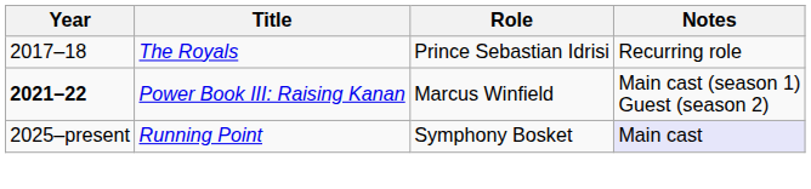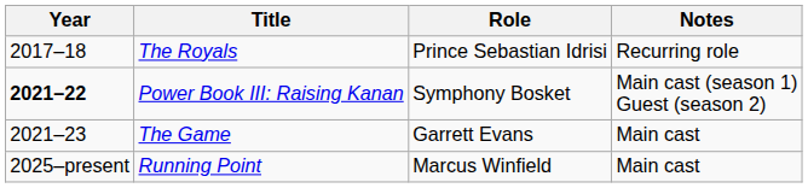Power Book III: Raising Kanan | Role: Marcus Winfield -> Symphony Bosket
+ row: 2021–23 | The Game | Garrett Evans | Main cast
Running Point | Role: Symphony Bosket -> Marcus Winfield
Running Point | Notes: lavender background -> no background
